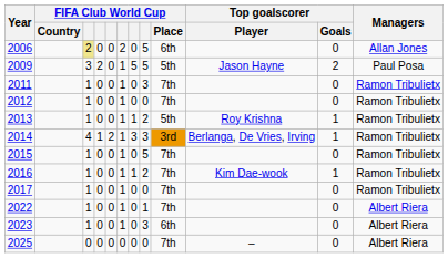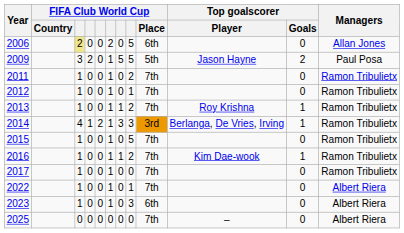2011 | column 8: 3 -> 2
2012 | column 8: 0 -> 1
2013 | FIFA Club World Cup / Place: 5th -> 7th
